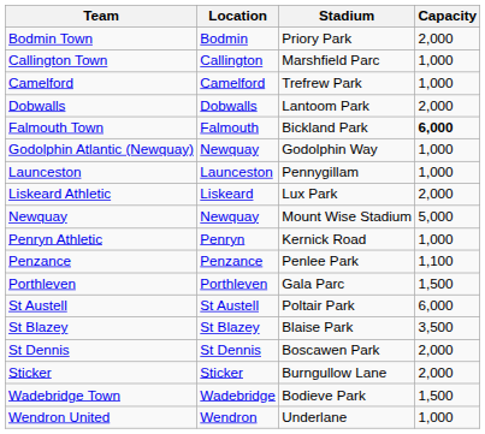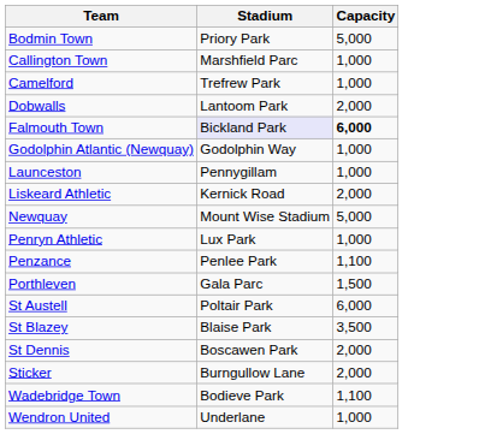- column: Location | Bodmin | Callington | Camelford | Dobwalls | Falmouth | Newquay | Launceston | Liskeard | Newquay | Penryn | Penzance | Porthleven | St Austell | St Blazey | St Dennis | Sticker | Wadebridge | Wendron
Bodmin Town | Capacity: 2,000 -> 5,000
Falmouth Town | Stadium: no background -> lavender background
Liskeard Athletic | Stadium: Lux Park -> Kernick Road
Penryn Athletic | Stadium: Kernick Road -> Lux Park
Wadebridge Town | Capacity: 1,500 -> 1,100
